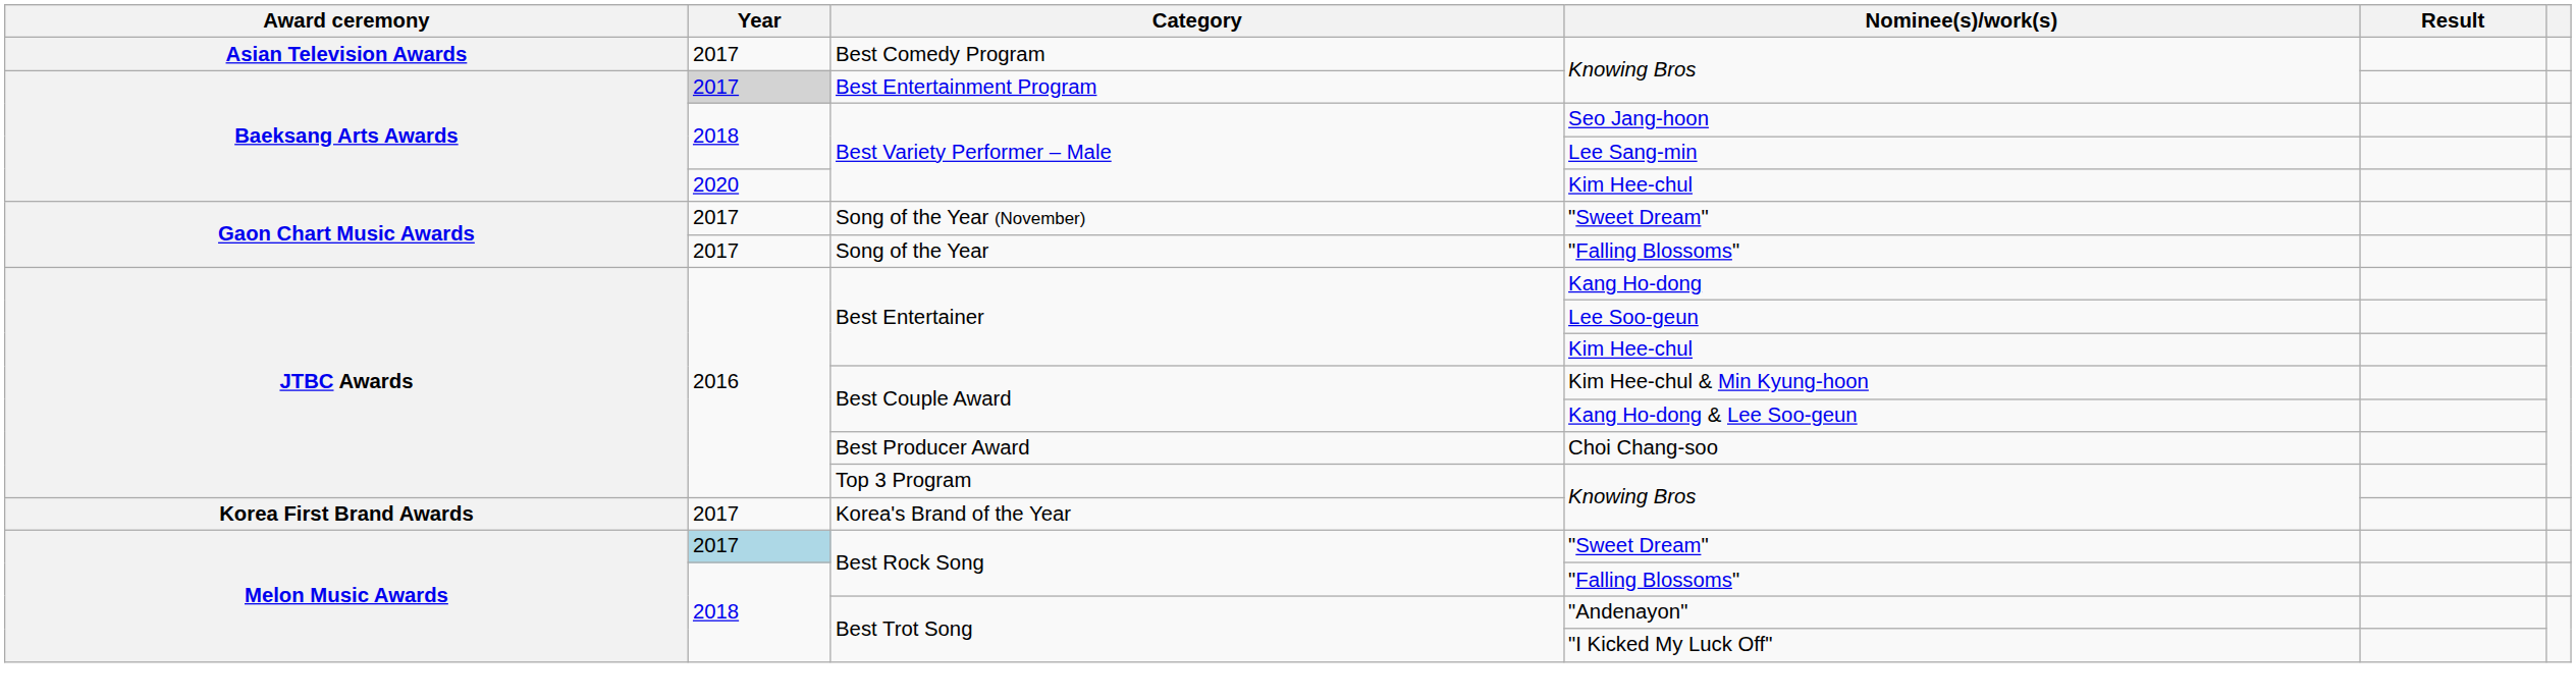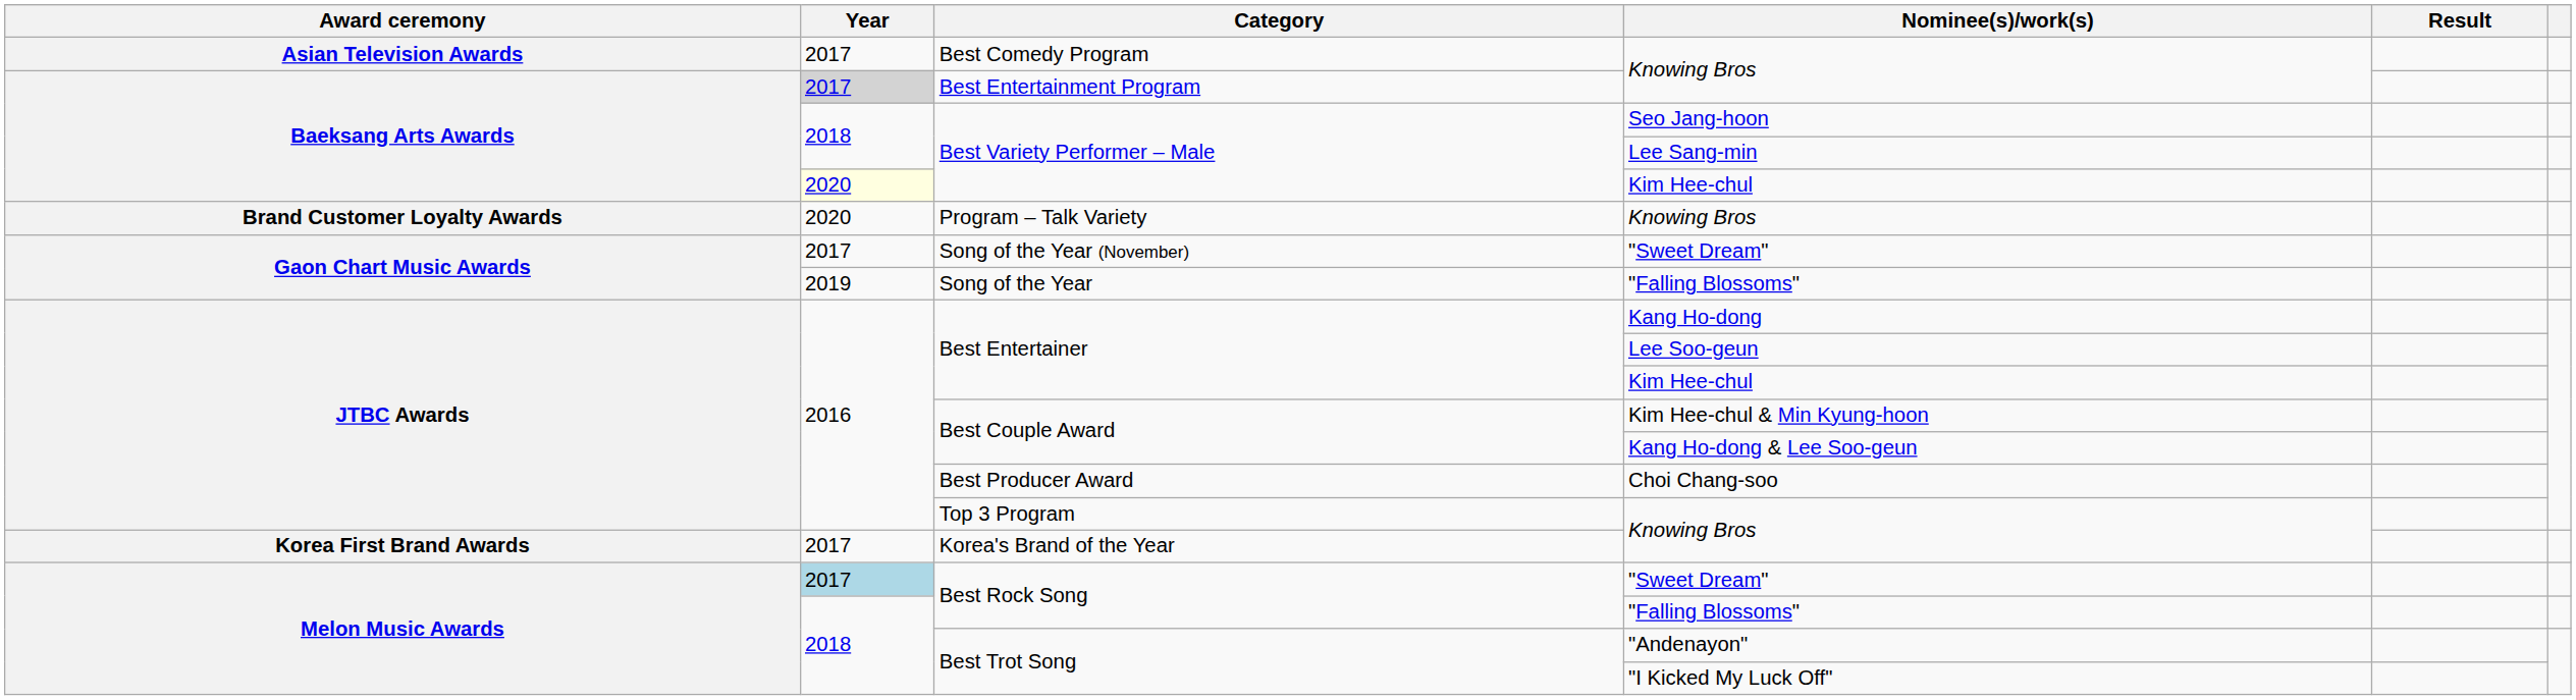Best Variety Performer – Male / Kim Hee-chul | Year: no background -> lightyellow background
+ row: Brand Customer Loyalty Awards | 2020 | Program – Talk Variety | Knowing Bros
Song of the Year | Year: 2017 -> 2019
